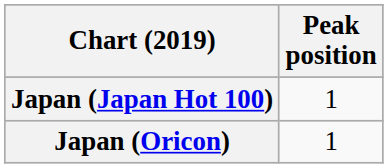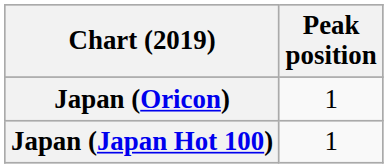rows swapped: Japan (Japan Hot 100) <-> Japan (Oricon)
